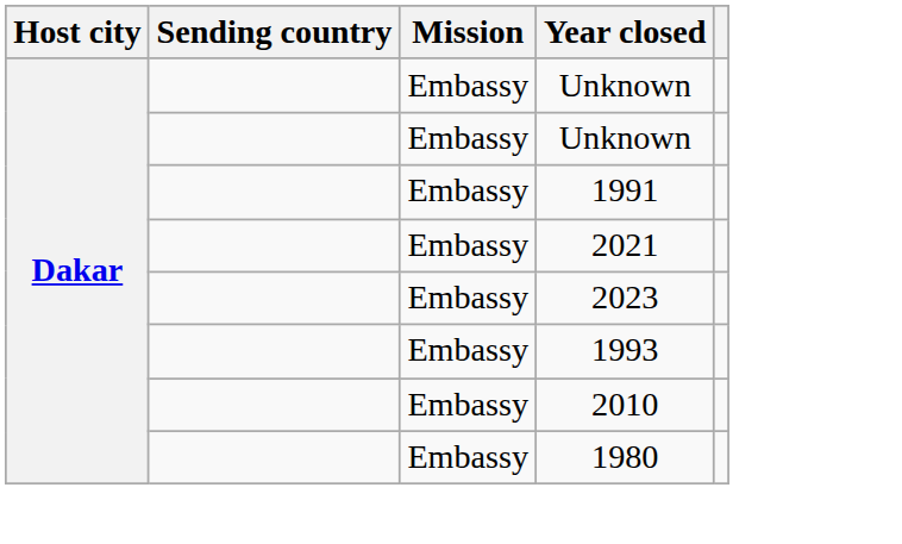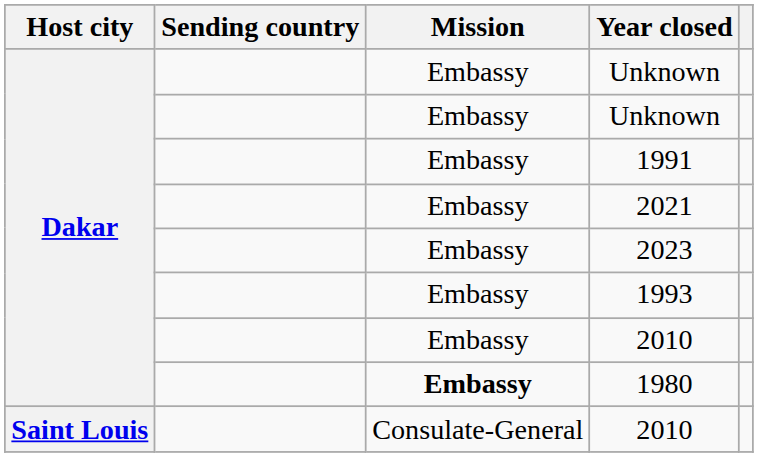1980 | Mission: normal -> bold
+ row: Saint Louis | Consulate-General | 2010
